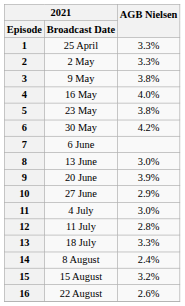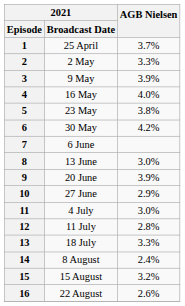1 | AGB Nielsen: 3.3% -> 3.7%
3 | AGB Nielsen: 3.8% -> 3.9%
